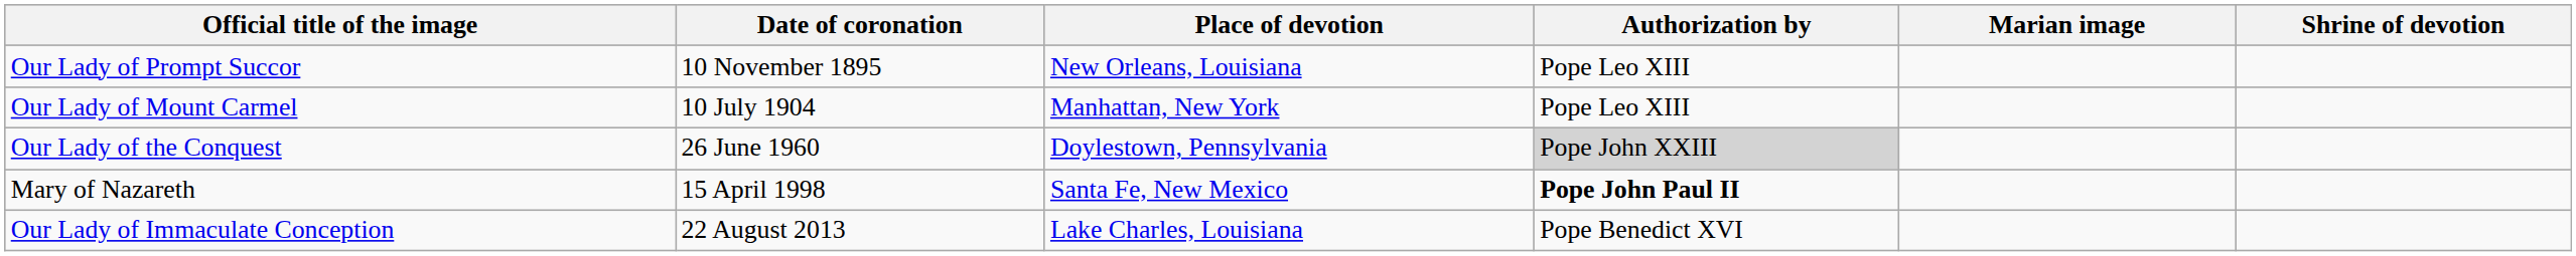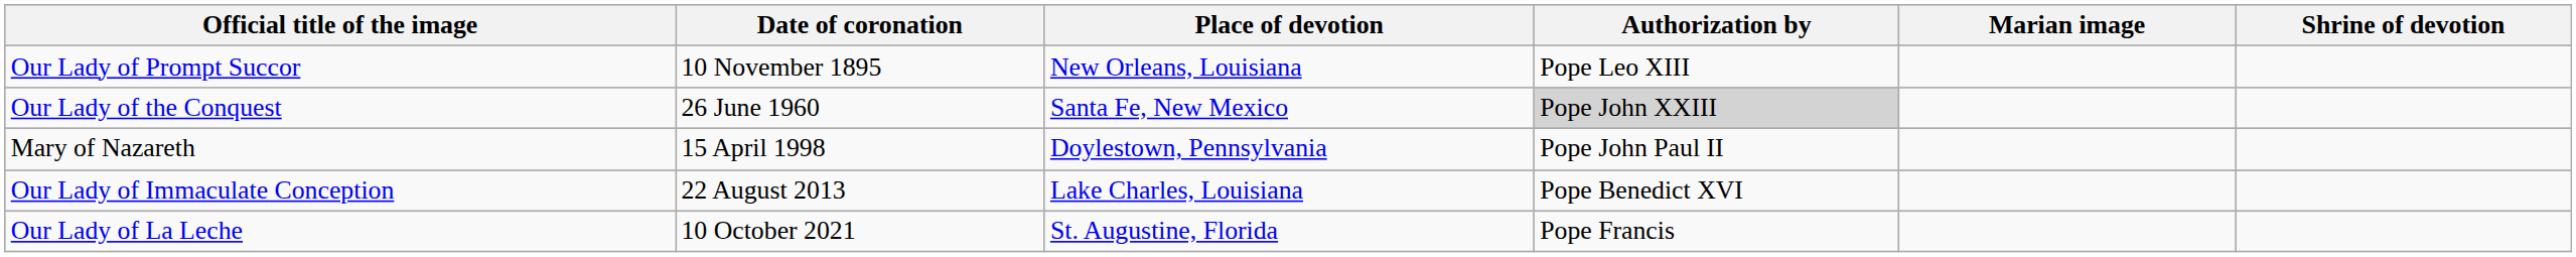- row: Our Lady of Mount Carmel | 10 July 1904 | Manhattan, New York | Pope Leo XIII
Our Lady of the Conquest | Place of devotion: Doylestown, Pennsylvania -> Santa Fe, New Mexico
Mary of Nazareth | Place of devotion: Santa Fe, New Mexico -> Doylestown, Pennsylvania
Mary of Nazareth | Authorization by: bold -> normal
+ row: Our Lady of La Leche | 10 October 2021 | St. Augustine, Florida | Pope Francis
